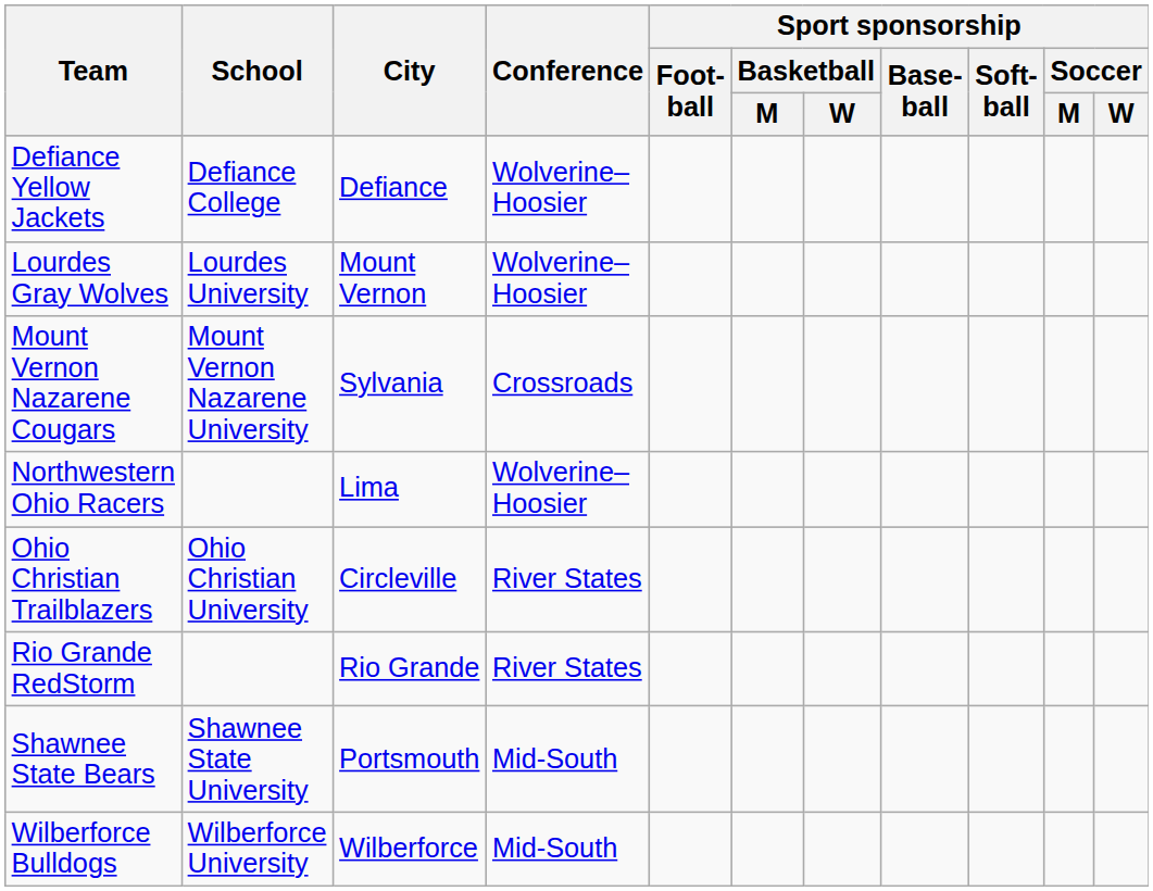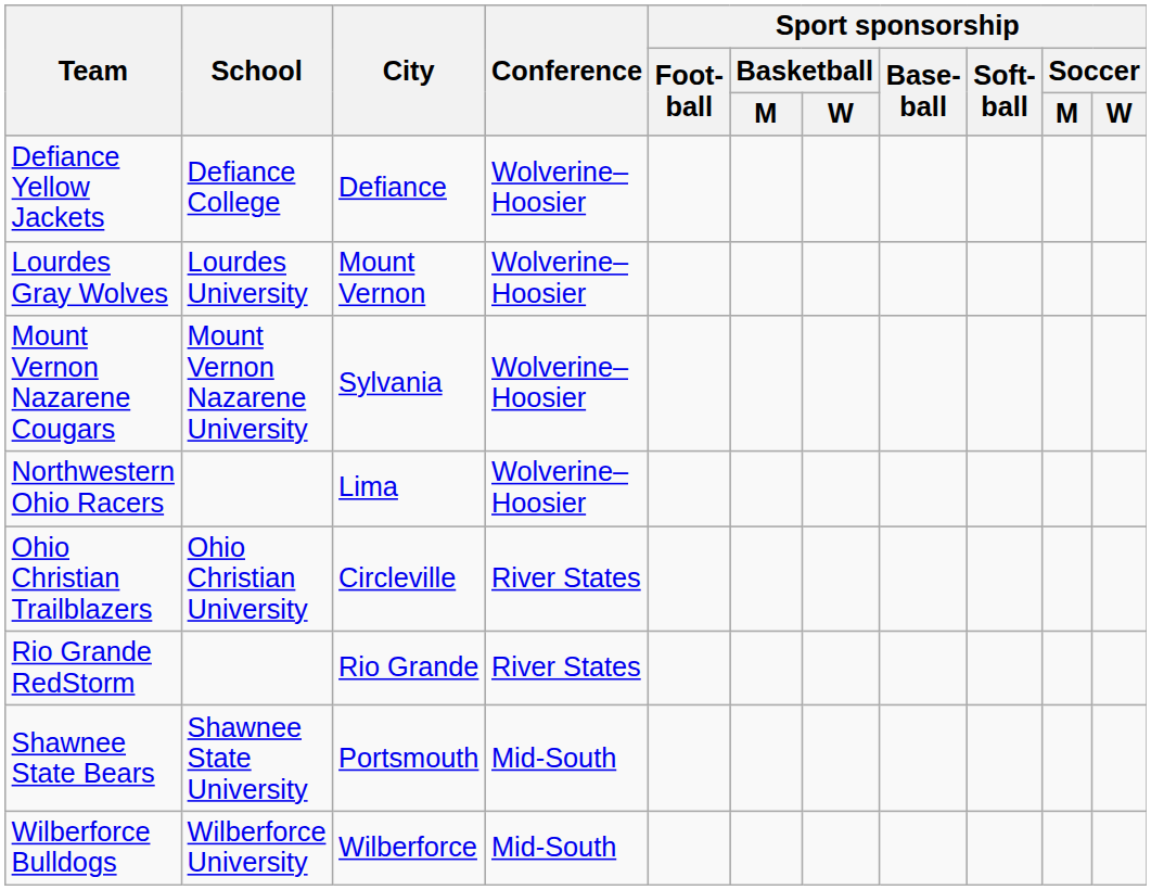Mount Vernon Nazarene Cougars | Conference: Crossroads -> Wolverine–Hoosier
